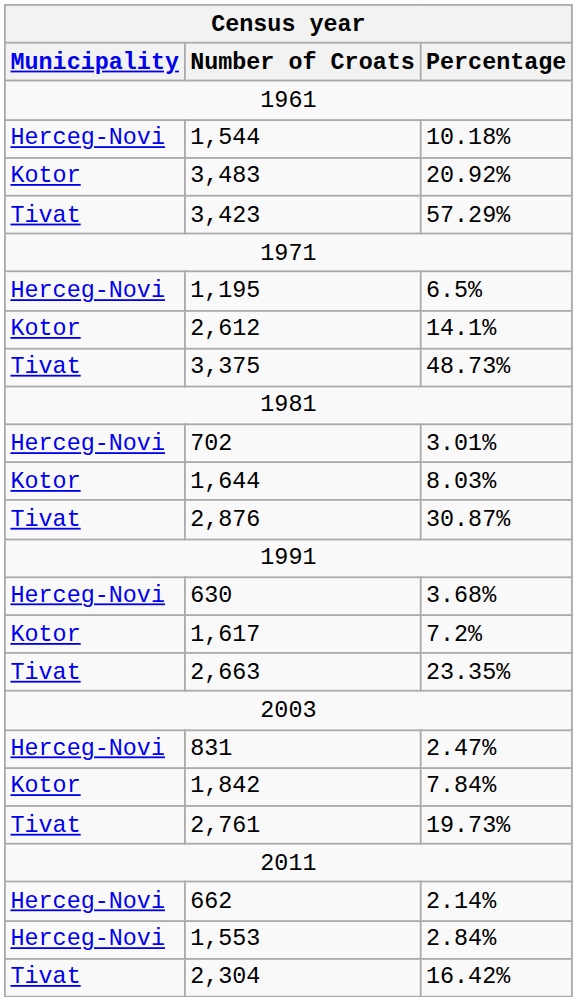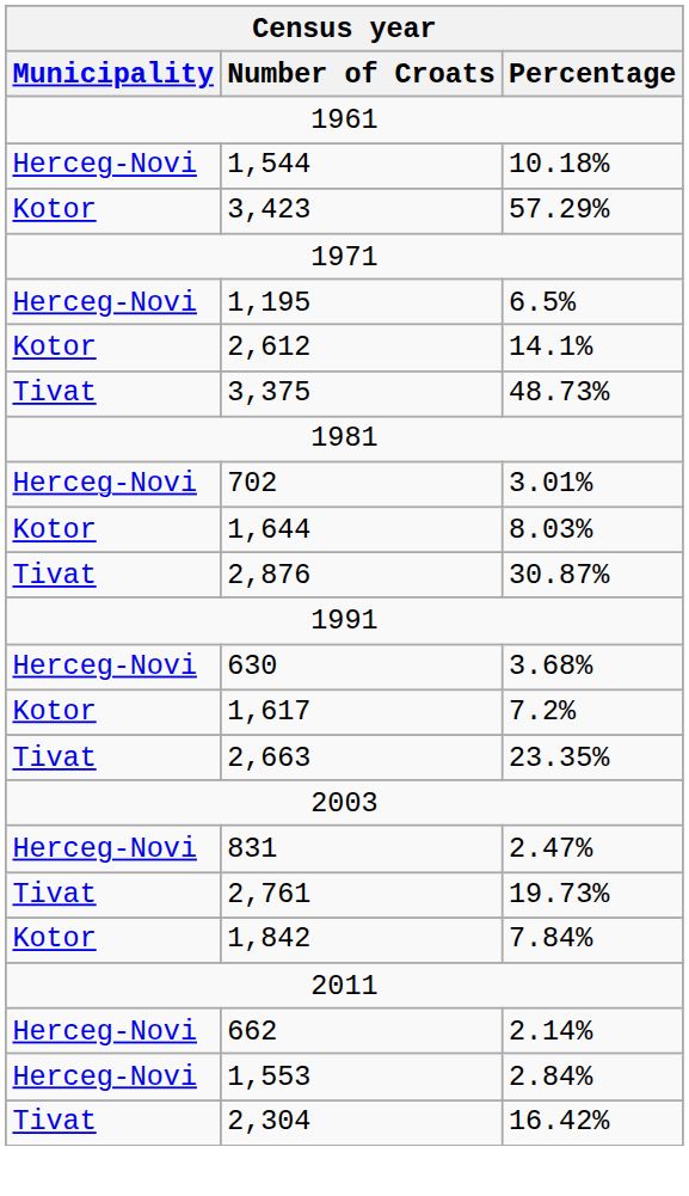- row: Kotor | 3,483 | 20.92%
3,423 | Municipality: Tivat -> Kotor
rows swapped: 1,842 <-> 2,761
